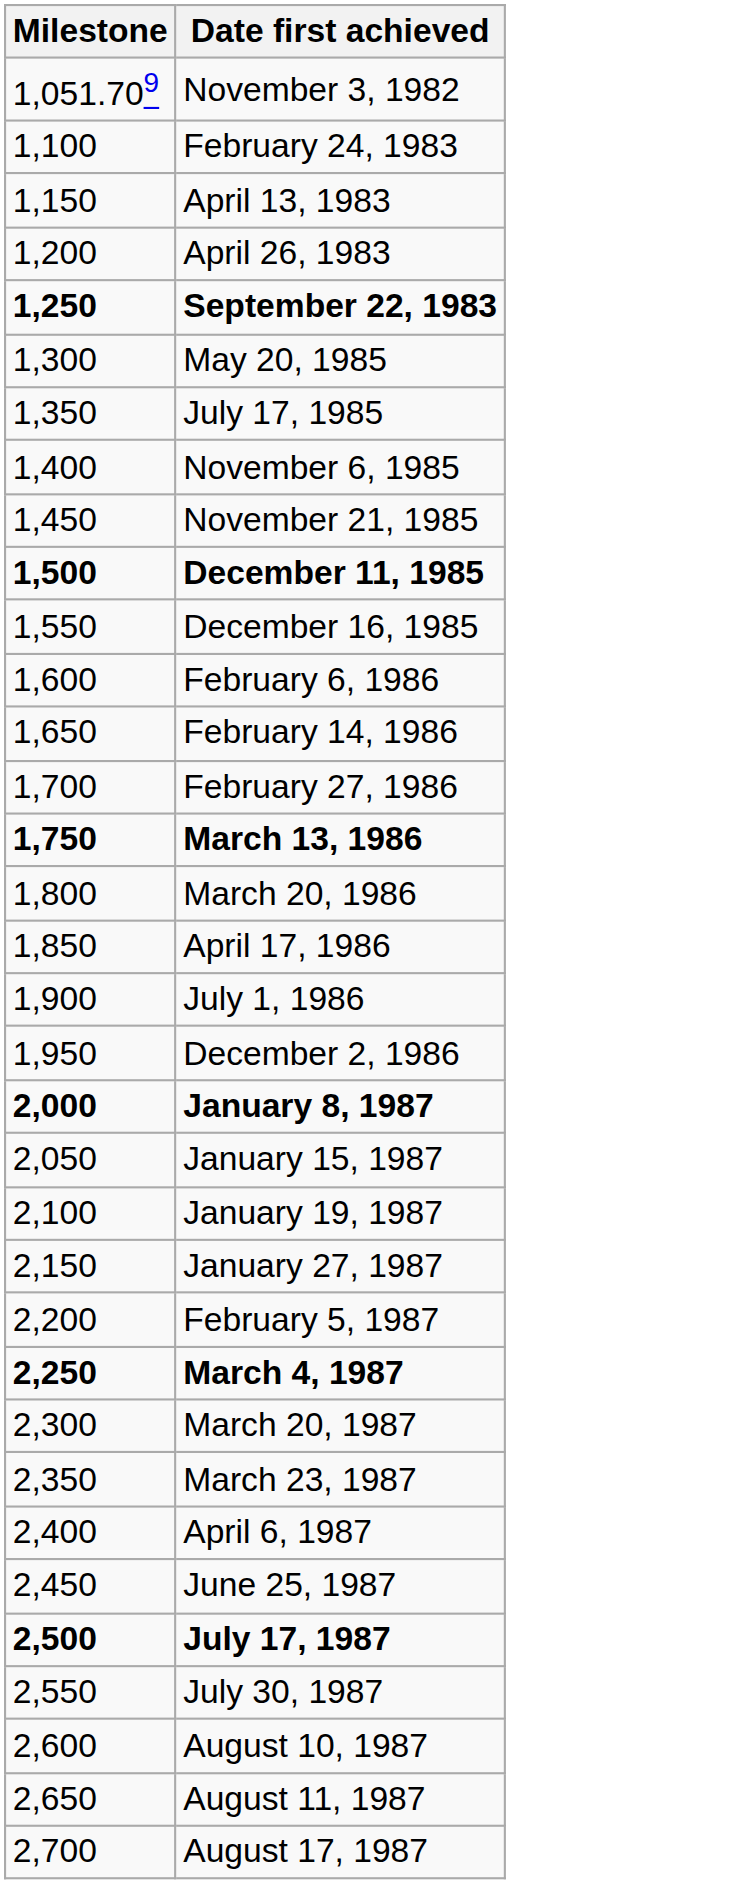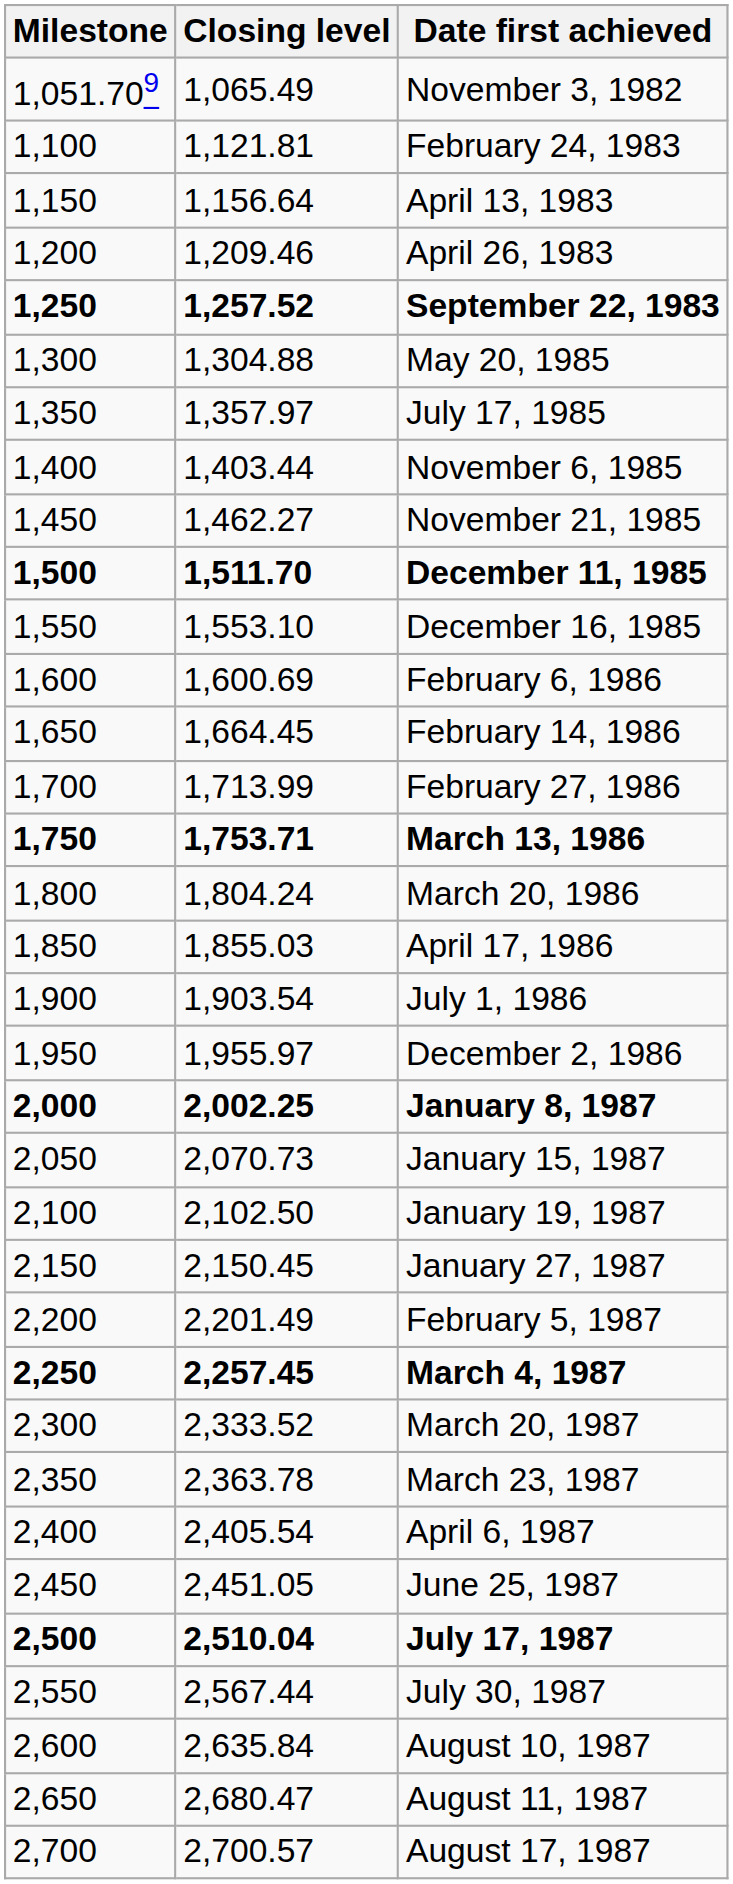+ column: Closing level | 1,065.49 | 1,121.81 | 1,156.64 | 1,209.46 | 1,257.52 | 1,304.88 | 1,357.97 | 1,403.44 | 1,462.27 | 1,511.70 | 1,553.10 | 1,600.69 | 1,664.45 | 1,713.99 | 1,753.71 | 1,804.24 | 1,855.03 | 1,903.54 | 1,955.97 | 2,002.25 | 2,070.73 | 2,102.50 | 2,150.45 | 2,201.49 | 2,257.45 | 2,333.52 | 2,363.78 | 2,405.54 | 2,451.05 | 2,510.04 | 2,567.44 | 2,635.84 | 2,680.47 | 2,700.57
